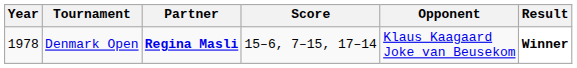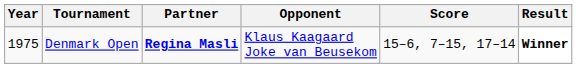columns swapped: Opponent <-> Score
Denmark Open | Year: 1978 -> 1975
